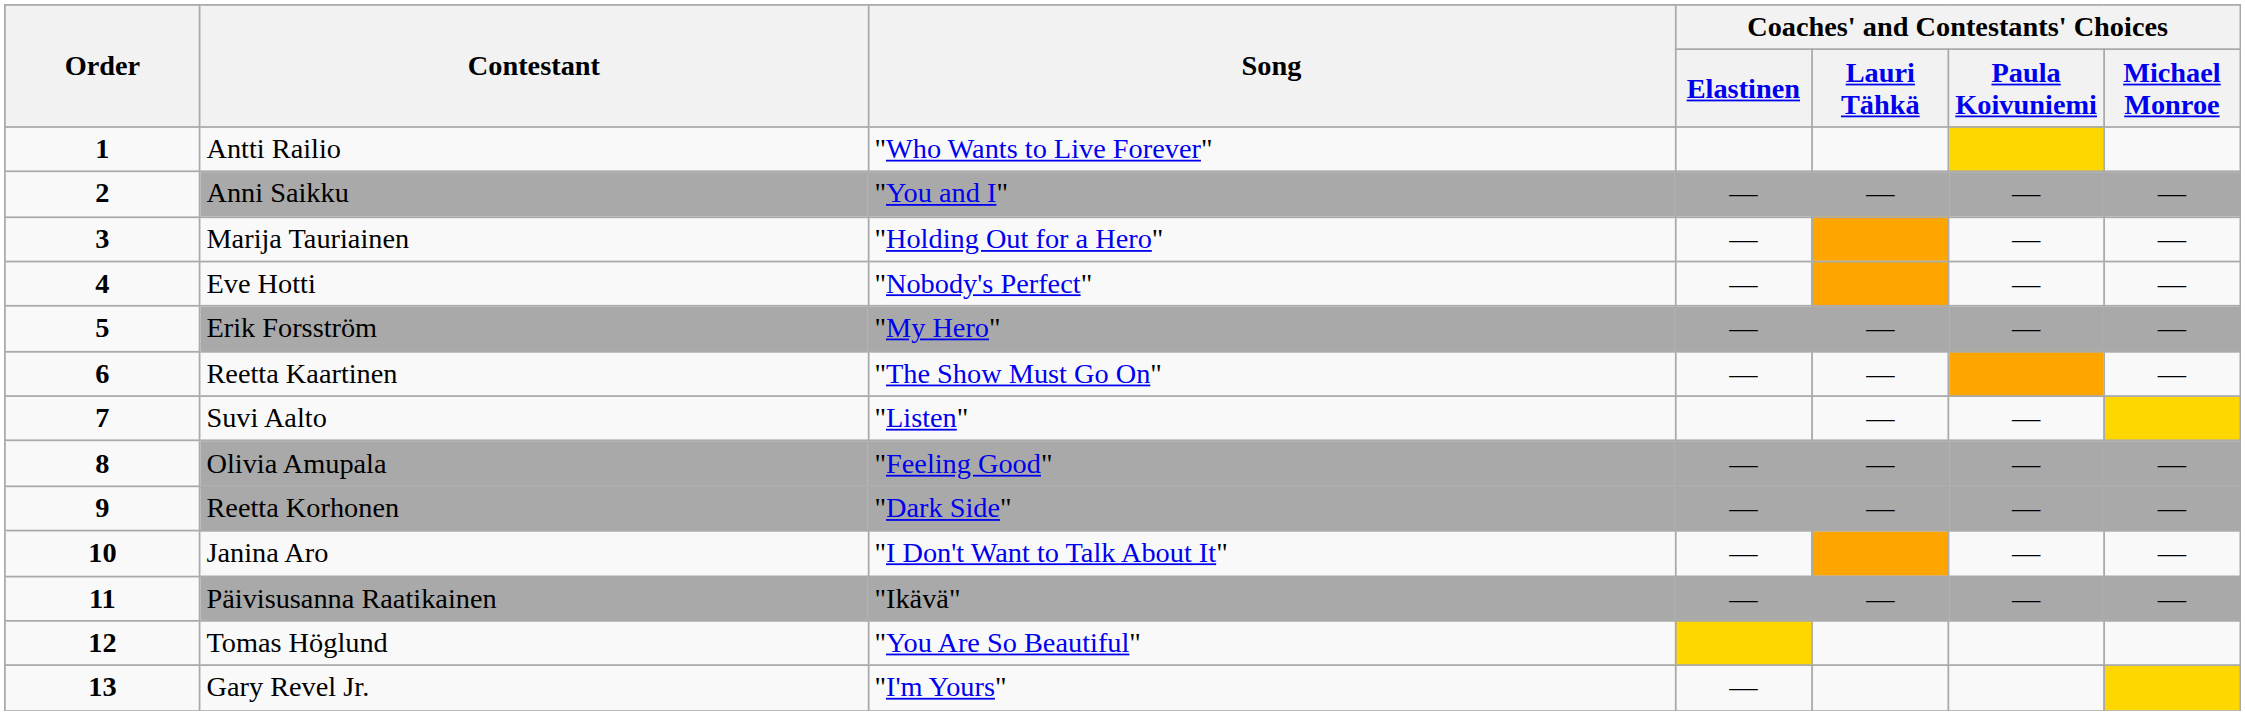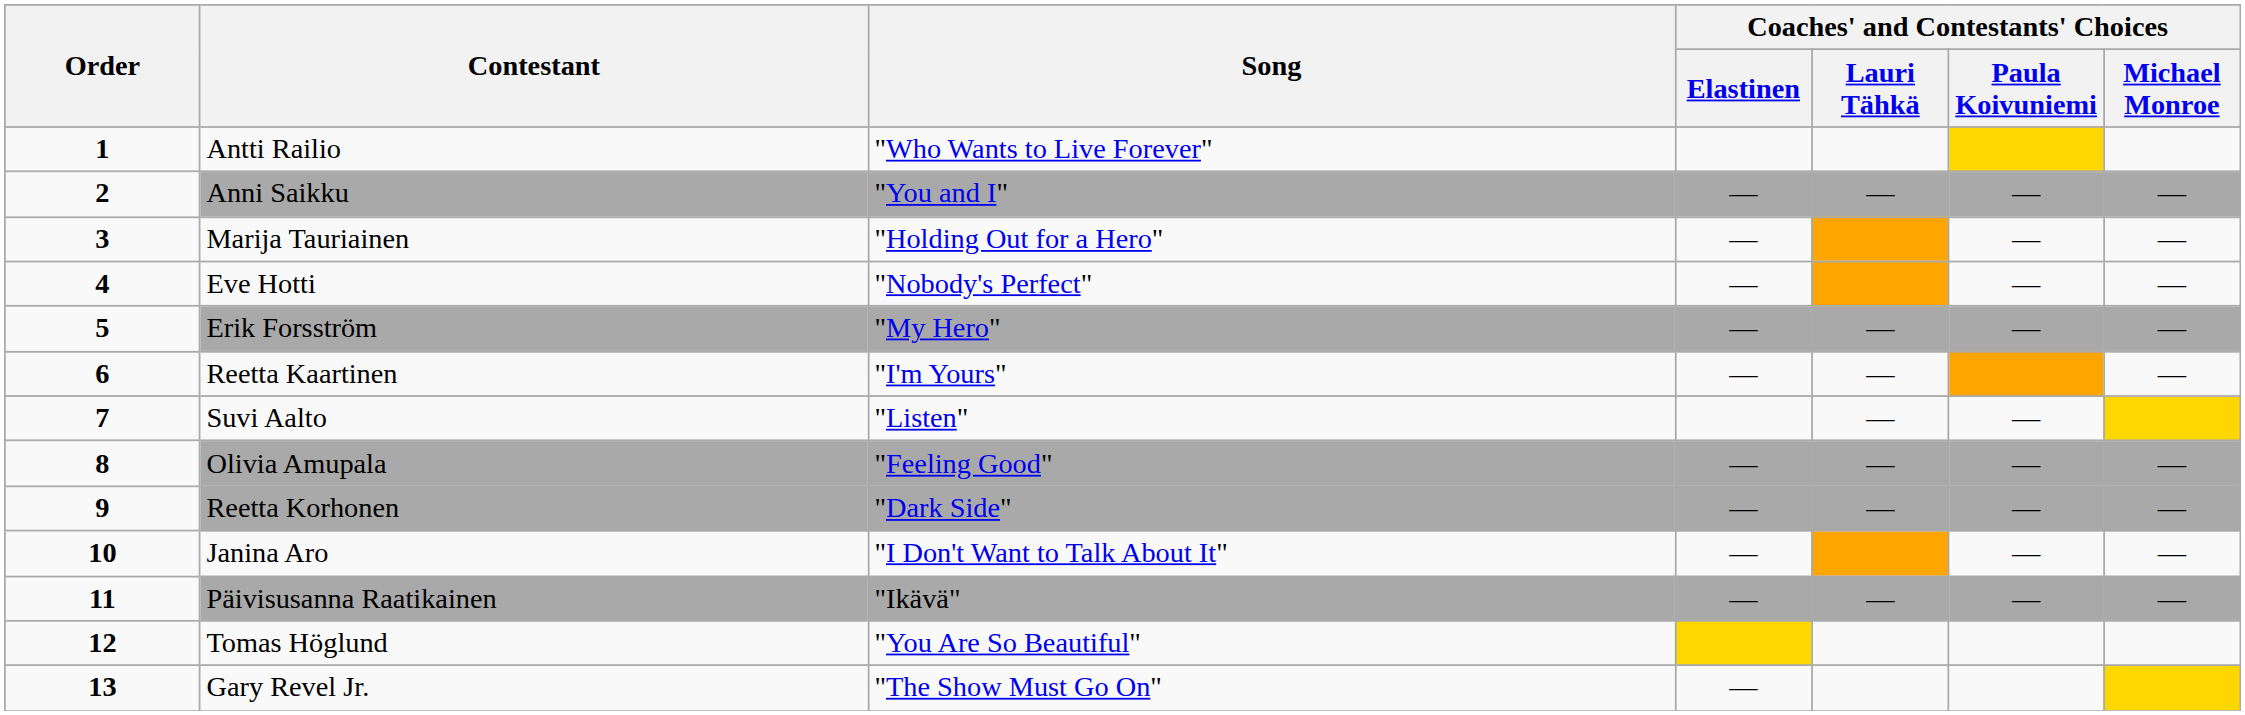Reetta Kaartinen | Song: "The Show Must Go On" -> "I'm Yours"
Gary Revel Jr. | Song: "I'm Yours" -> "The Show Must Go On"
